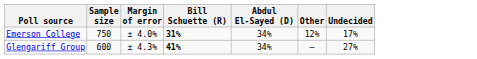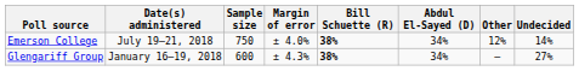+ column: Date(s) administered | July 19–21, 2018 | January 16–19, 2018
Emerson College | Bill Schuette (R): 31% -> 38%
Emerson College | Undecided: 17% -> 14%
Glengariff Group | Bill Schuette (R): 41% -> 38%
